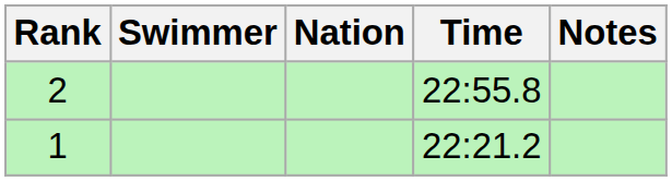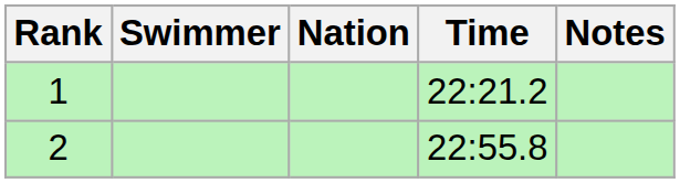rows swapped: 1 <-> 2
